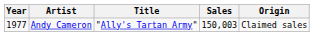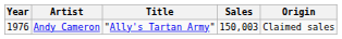Andy Cameron | Year: 1977 -> 1976
